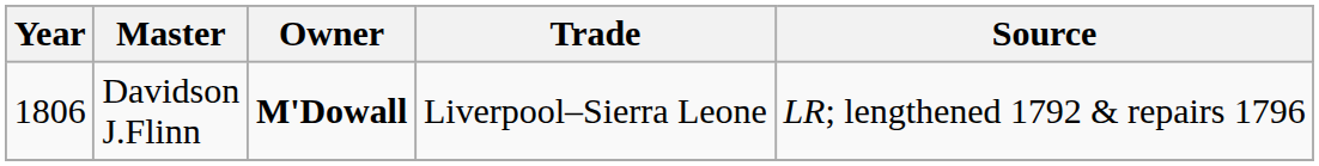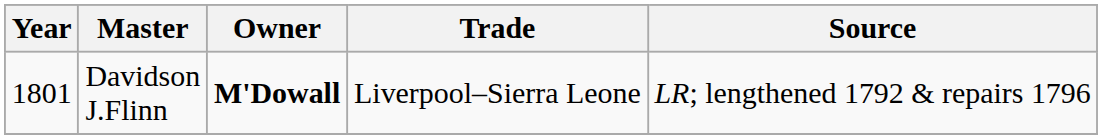Davidson J.Flinn | Year: 1806 -> 1801
